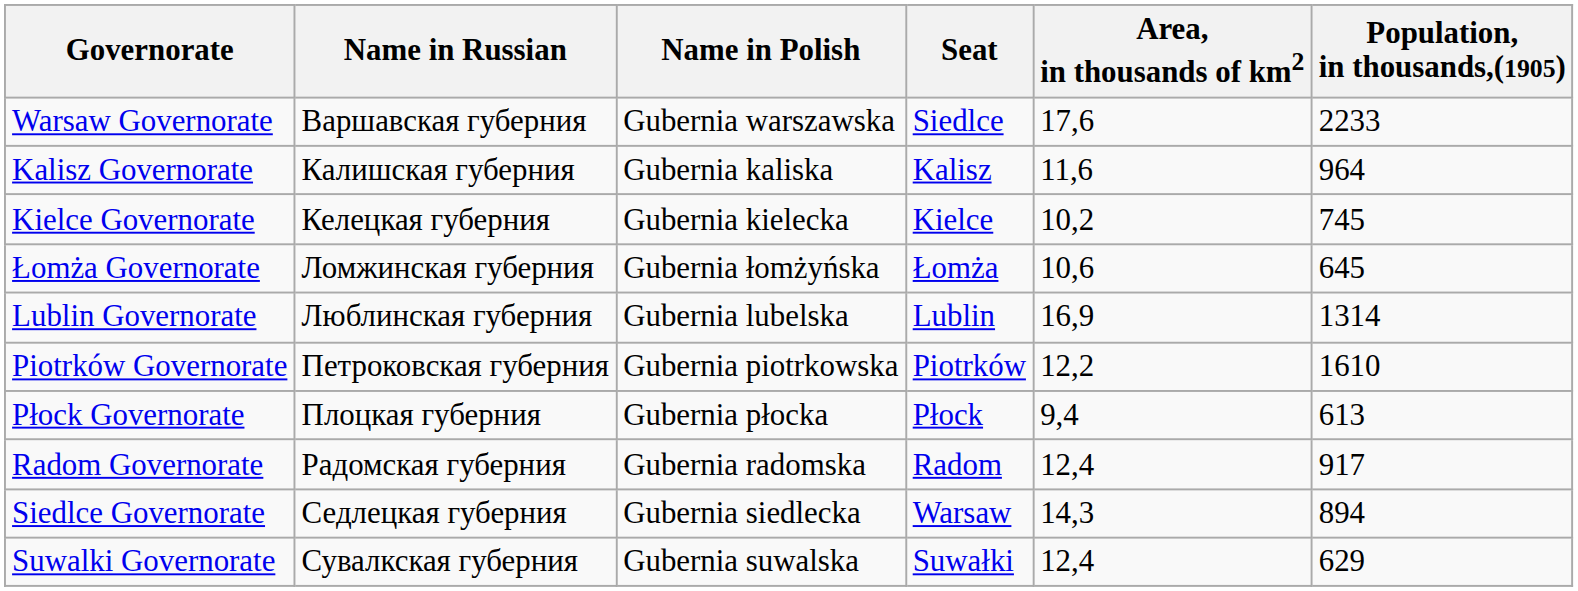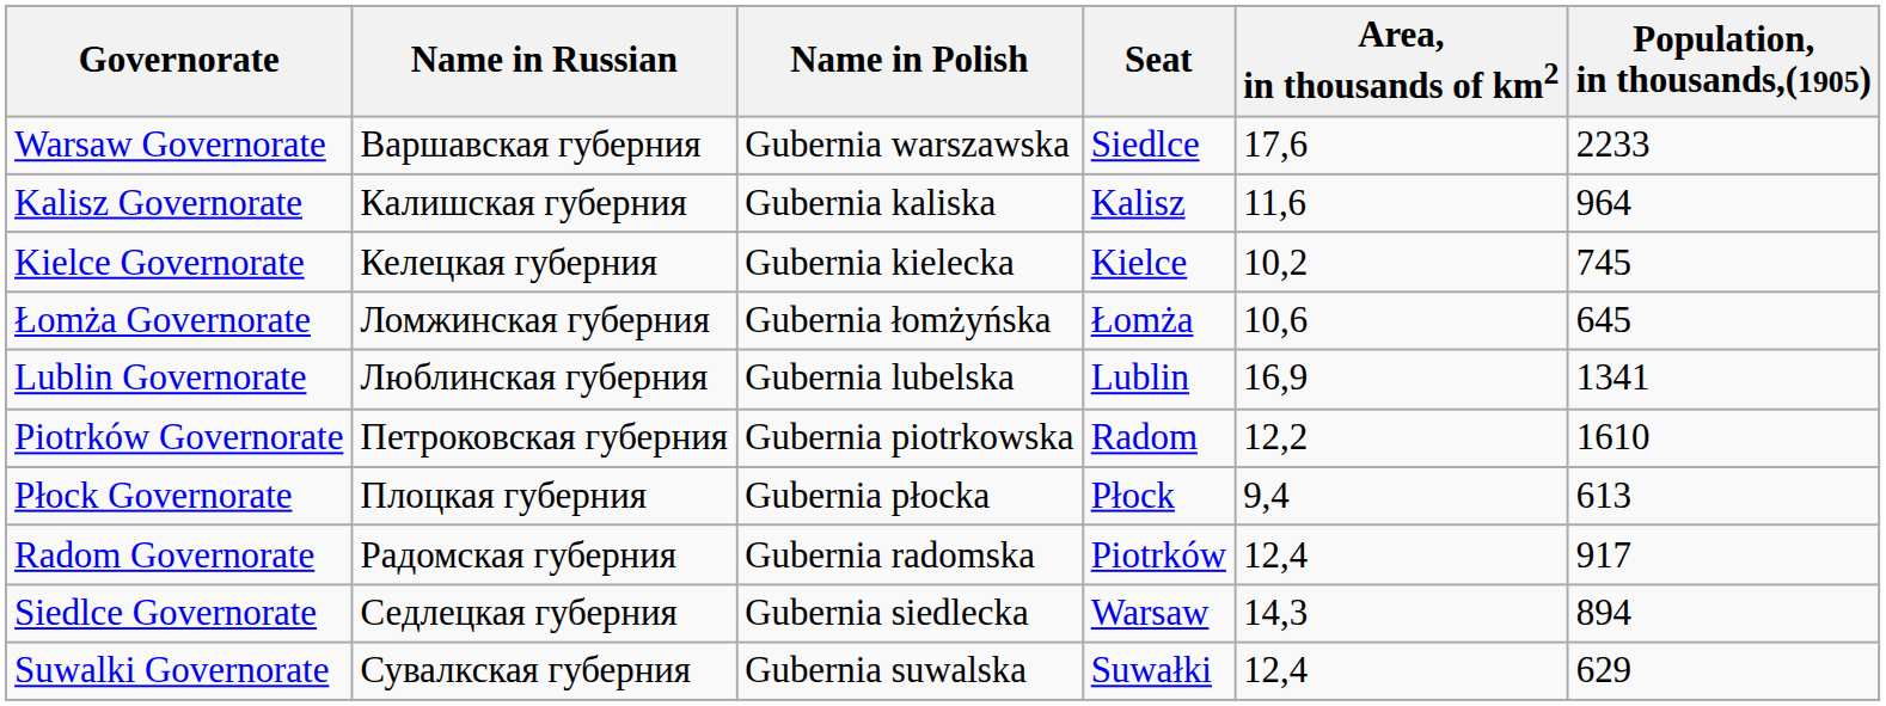Lublin Governorate | Population, in thousands,(1905): 1314 -> 1341
Piotrków Governorate | Seat: Piotrków -> Radom
Radom Governorate | Seat: Radom -> Piotrków
